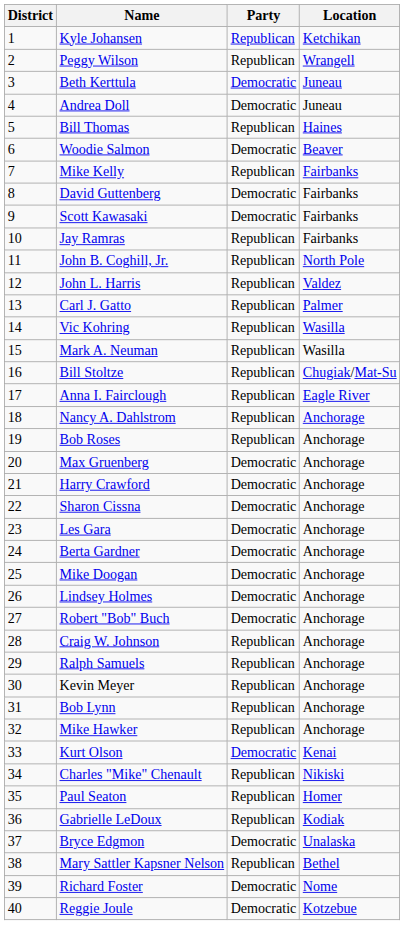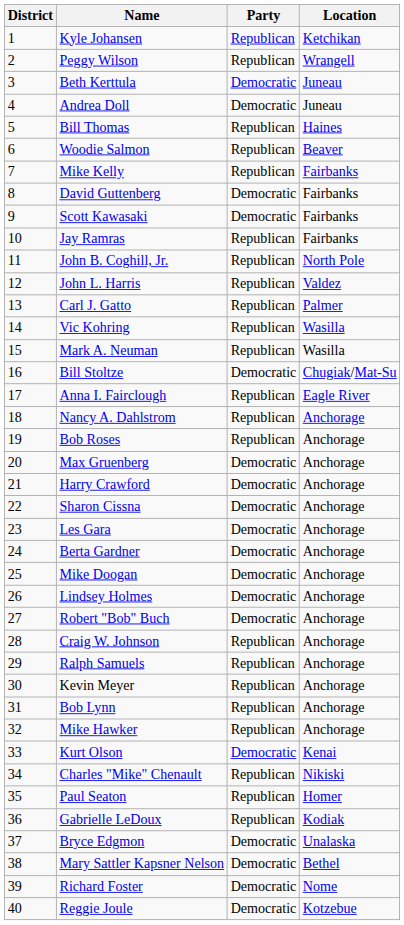Woodie Salmon | Party: Democratic -> Republican
Bill Stoltze | Party: Republican -> Democratic
Mary Sattler Kapsner Nelson | Party: Republican -> Democratic
